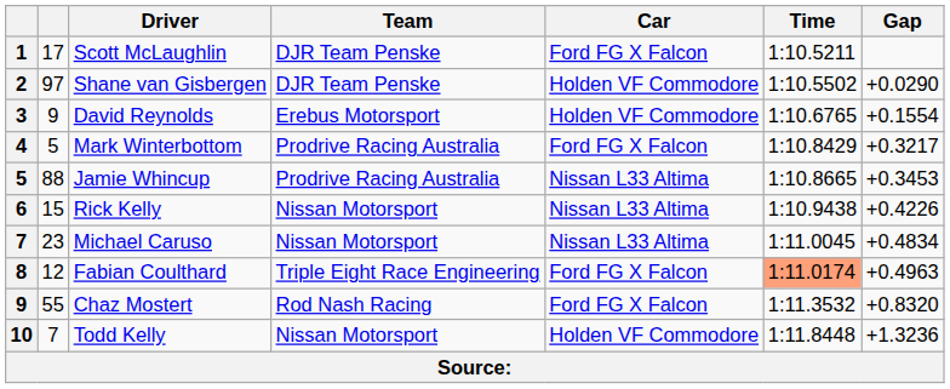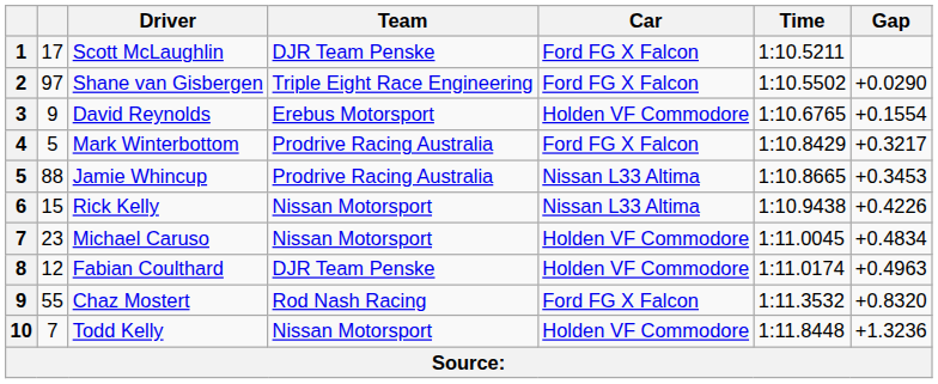Shane van Gisbergen | Team: DJR Team Penske -> Triple Eight Race Engineering
Shane van Gisbergen | Car: Holden VF Commodore -> Ford FG X Falcon
Michael Caruso | Car: Nissan L33 Altima -> Holden VF Commodore
Fabian Coulthard | Team: Triple Eight Race Engineering -> DJR Team Penske
Fabian Coulthard | Car: Ford FG X Falcon -> Holden VF Commodore
Fabian Coulthard | Time: lightsalmon background -> no background
